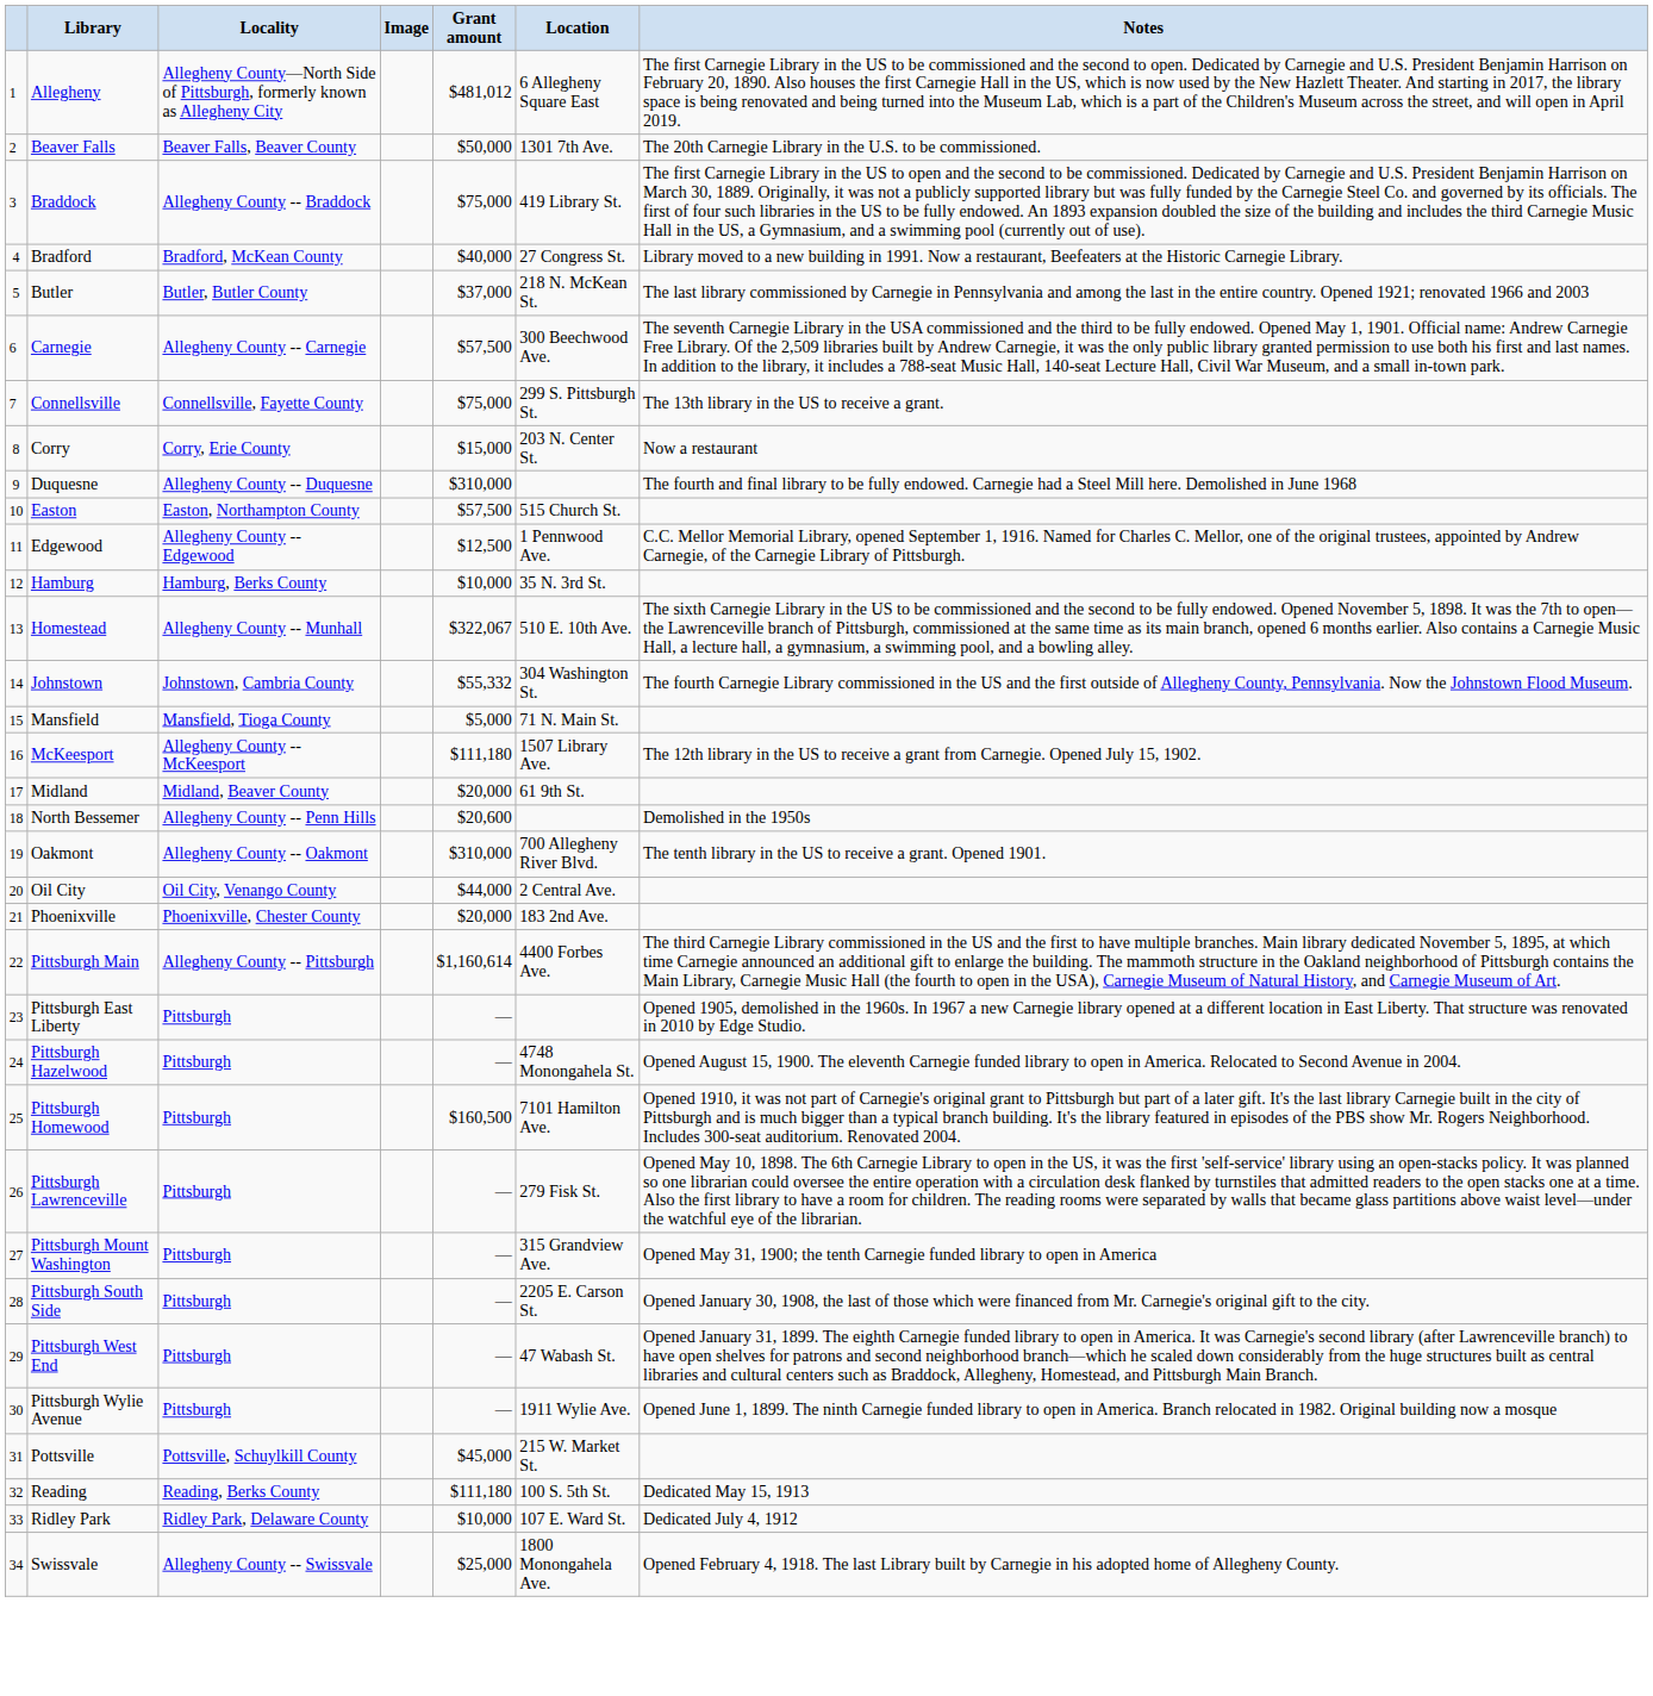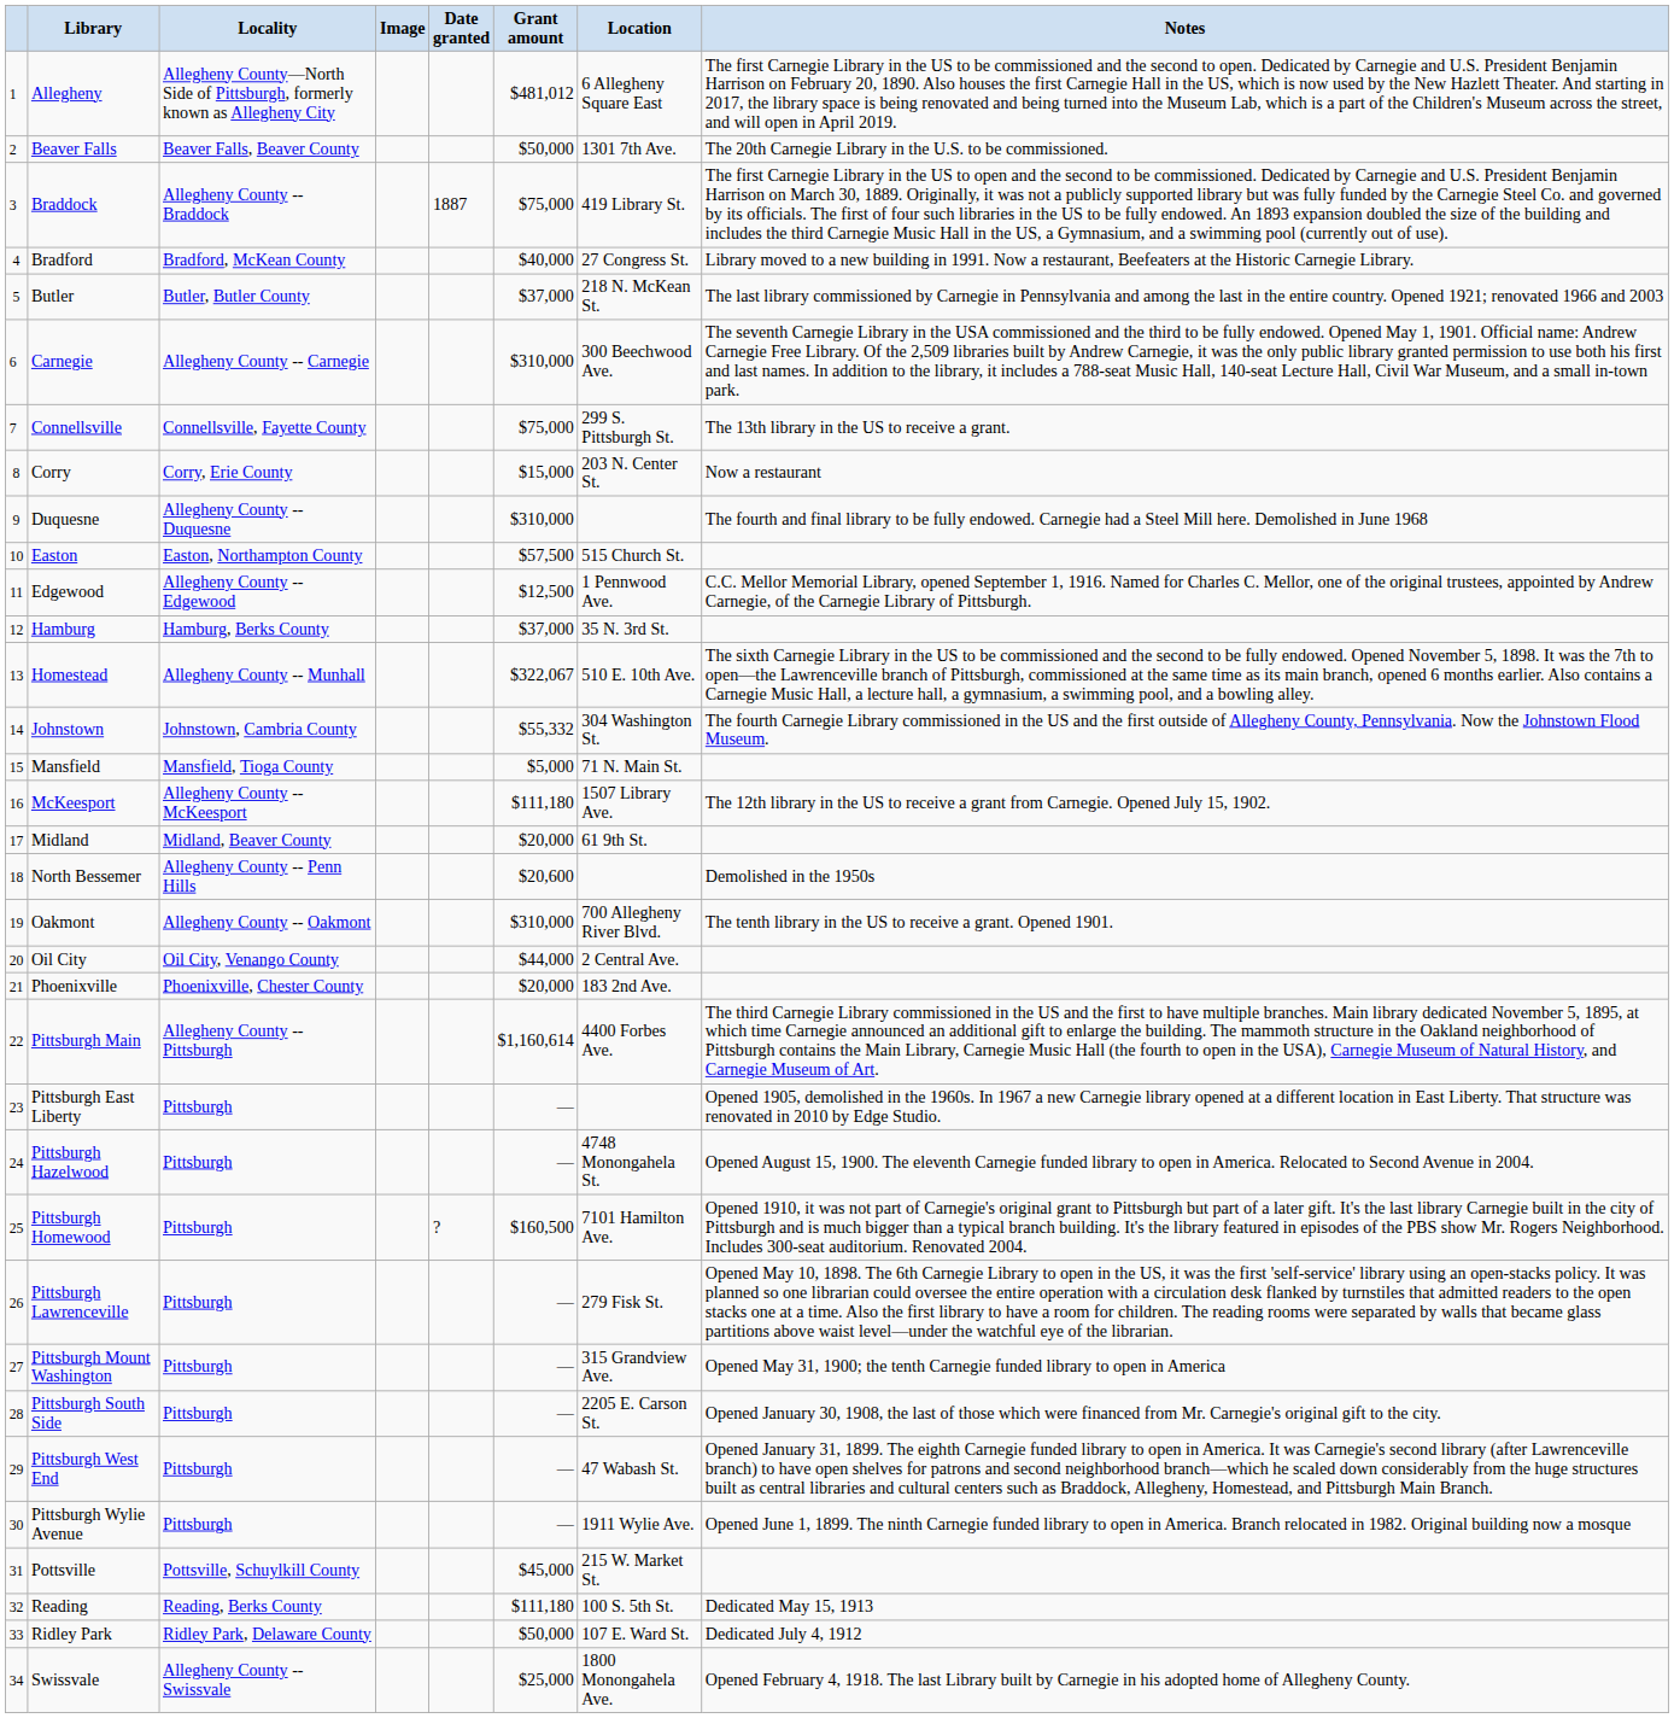+ column: Date granted | 1887 | ?
Carnegie | Grant amount: $57,500 -> $310,000
Hamburg | Grant amount: $10,000 -> $37,000
Ridley Park | Grant amount: $10,000 -> $50,000
